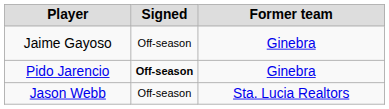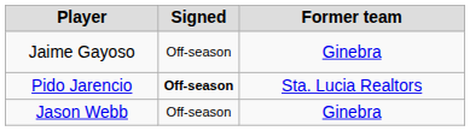Pido Jarencio | Former team: Ginebra -> Sta. Lucia Realtors
Jason Webb | Former team: Sta. Lucia Realtors -> Ginebra
